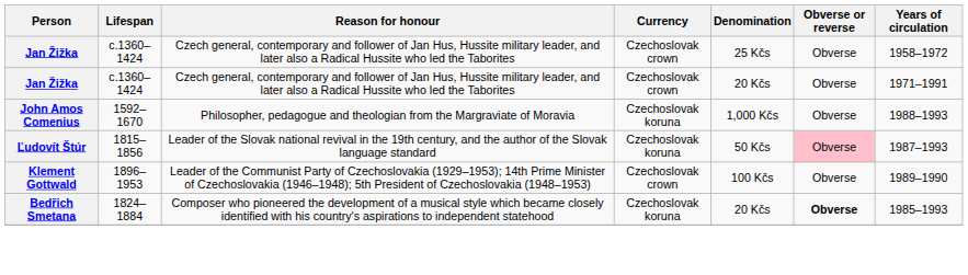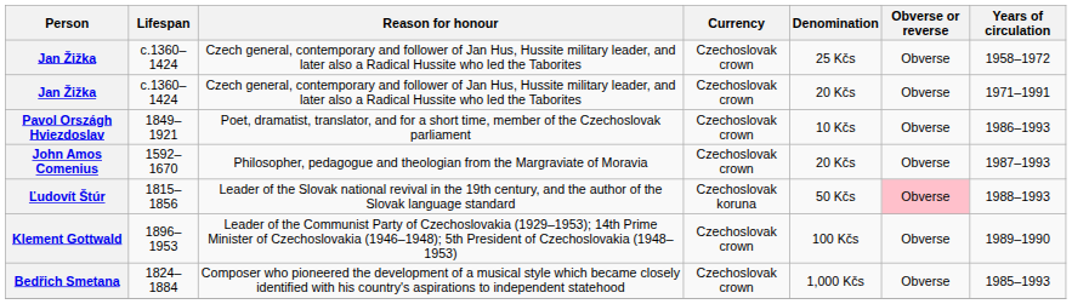+ row: Pavol Országh Hviezdoslav | 1849–1921 | Poet, dramatist, translator, and for a short time, member of the Czechoslovak parliament | Czechoslovak crown | 10 Kčs | Obverse | 1986–1993
John Amos Comenius | Currency: Czechoslovak koruna -> Czechoslovak crown
John Amos Comenius | Denomination: 1,000 Kčs -> 20 Kčs
John Amos Comenius | Years of circulation: 1988–1993 -> 1987–1993
Ľudovít Štúr | Years of circulation: 1987–1993 -> 1988–1993
Bedřich Smetana | Currency: Czechoslovak koruna -> Czechoslovak crown
Bedřich Smetana | Denomination: 20 Kčs -> 1,000 Kčs
Bedřich Smetana | Obverse or reverse: bold -> normal
